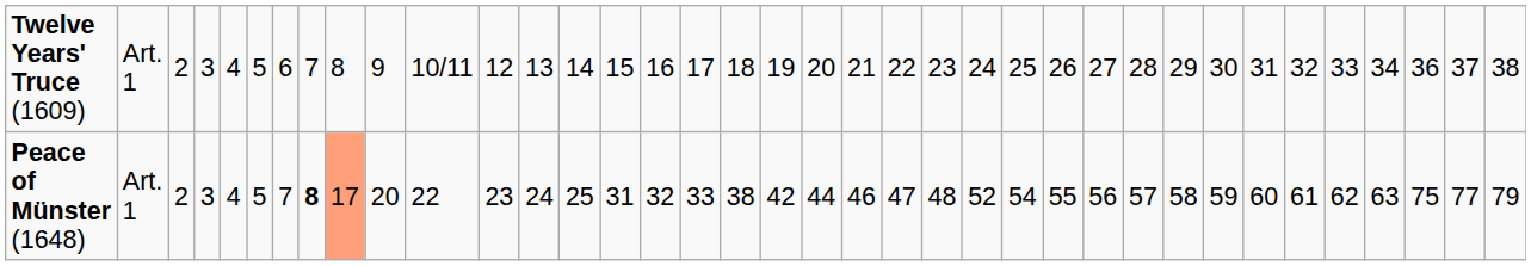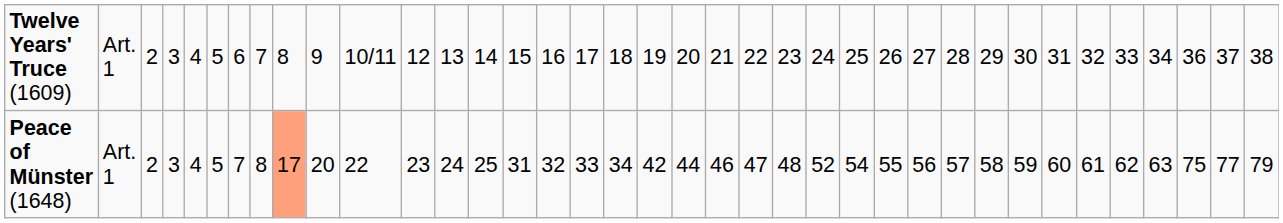Peace of Münster (1648) | column 8: bold -> normal
Peace of Münster (1648) | column 18: 38 -> 34
